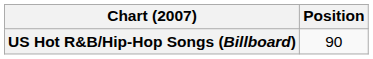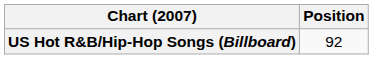US Hot R&B/Hip-Hop Songs (Billboard) | Position: 90 -> 92
